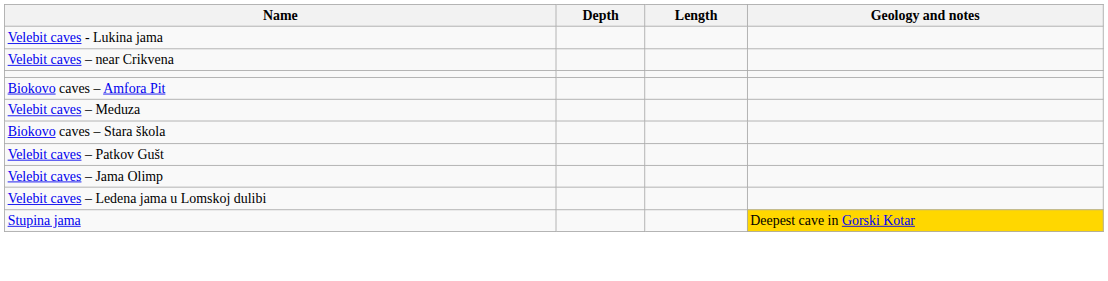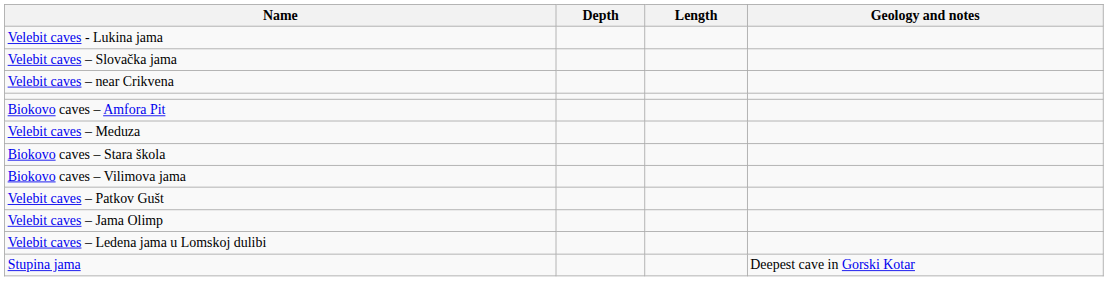+ row: Velebit caves – Slovačka jama
+ row: Biokovo caves – Vilimova jama
Stupina jama | Geology and notes: gold background -> no background
